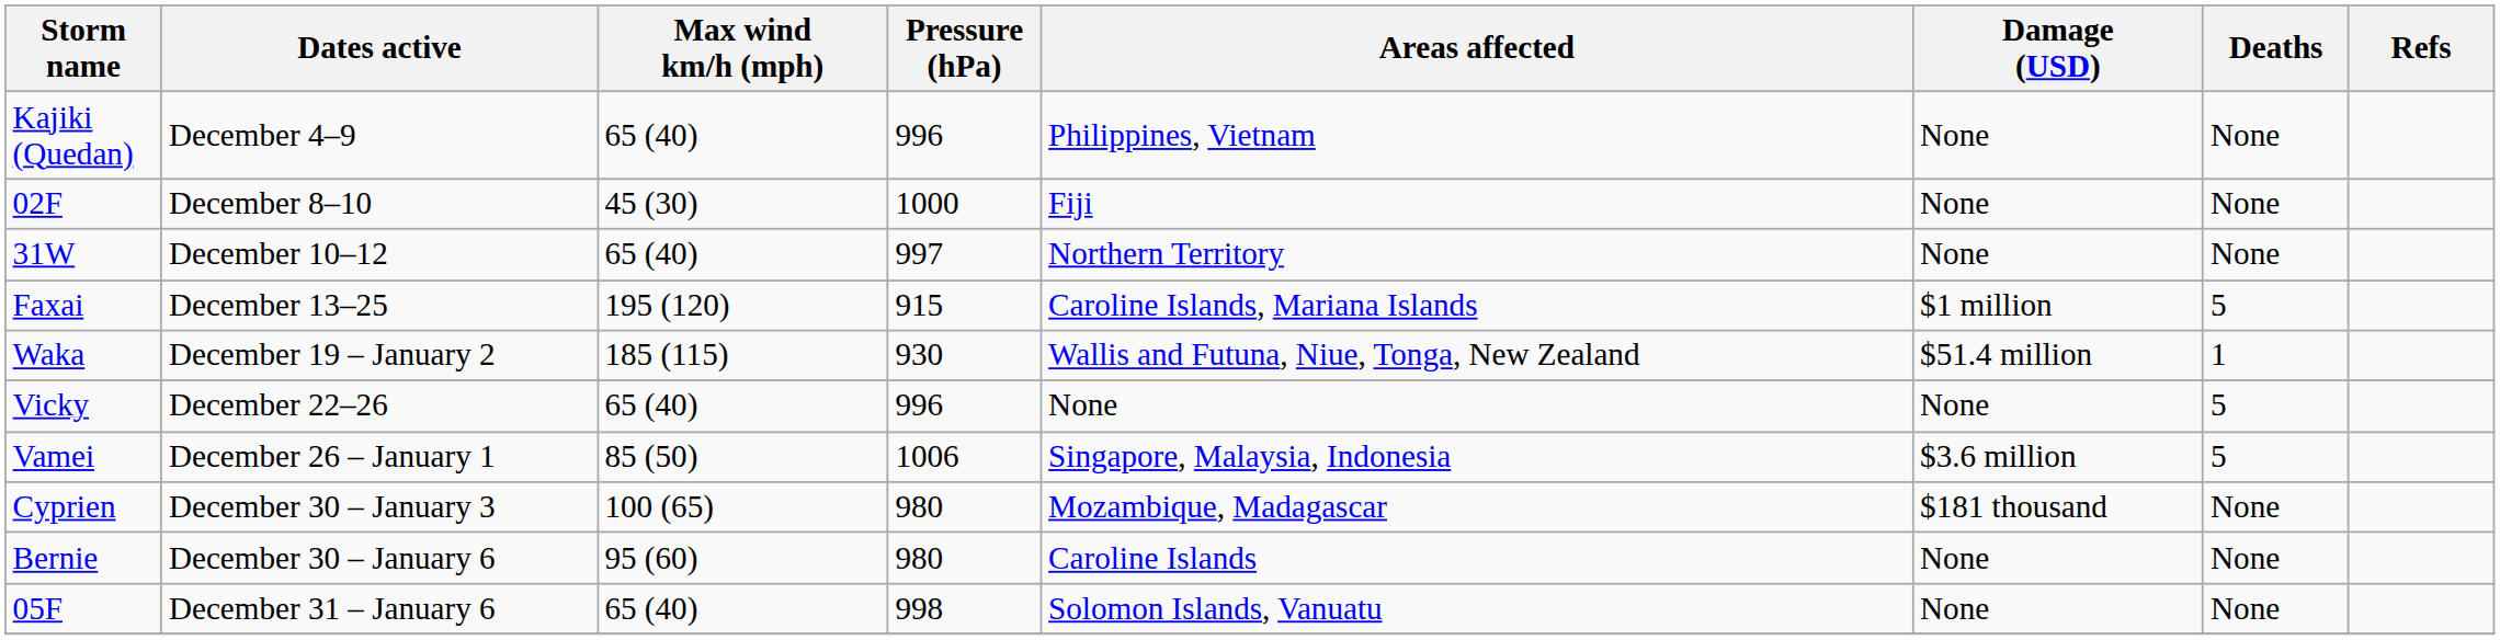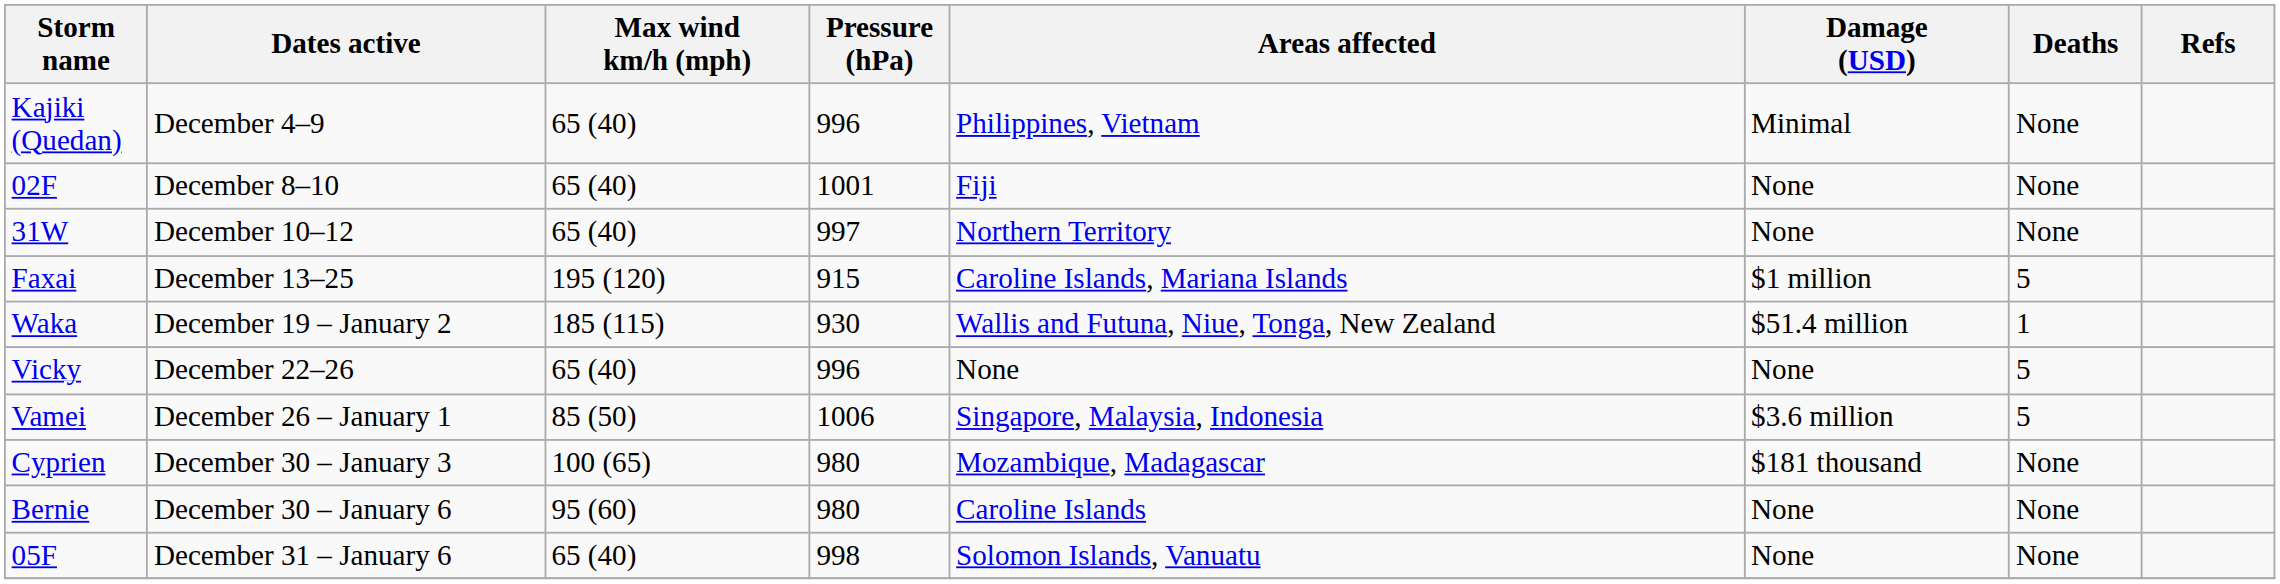Kajiki (Quedan) | Damage (USD): None -> Minimal
02F | Max wind km/h (mph): 45 (30) -> 65 (40)
02F | Pressure (hPa): 1000 -> 1001
